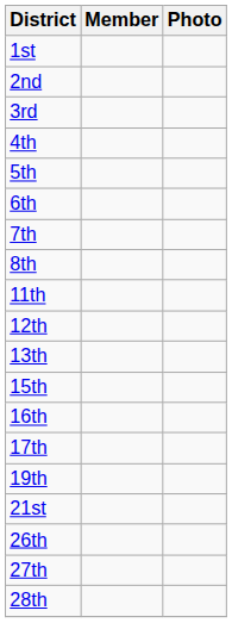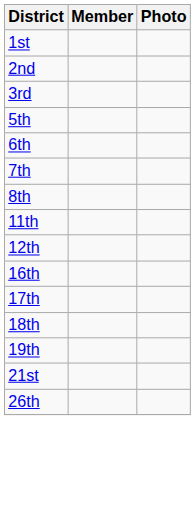- row: 4th
- row: 13th
- row: 15th
+ row: 18th
- row: 27th
- row: 28th
